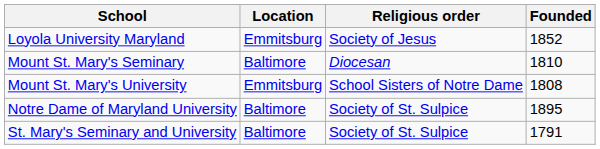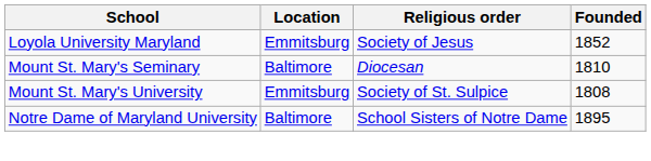Mount St. Mary's University | Religious order: School Sisters of Notre Dame -> Society of St. Sulpice
Notre Dame of Maryland University | Religious order: Society of St. Sulpice -> School Sisters of Notre Dame
- row: St. Mary's Seminary and University | Baltimore | Society of St. Sulpice | 1791
